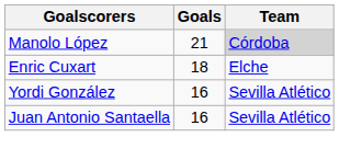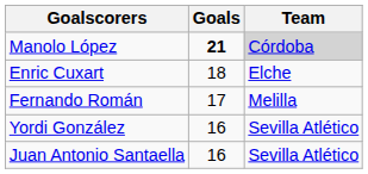Manolo López | Goals: normal -> bold
+ row: Fernando Román | 17 | Melilla
